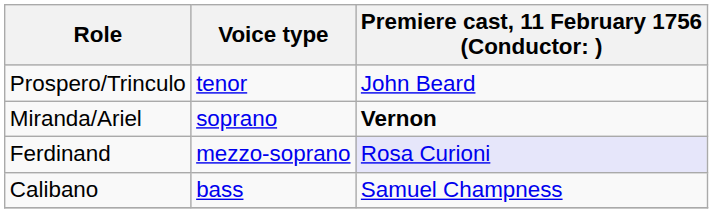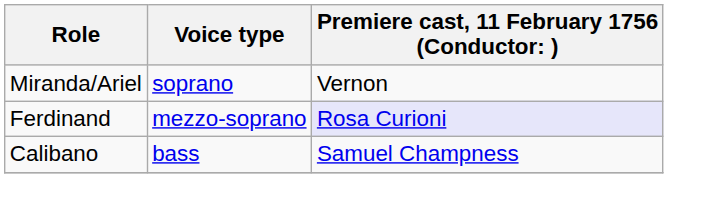- row: Prospero/Trinculo | tenor | John Beard
Miranda/Ariel | column 3: bold -> normal
